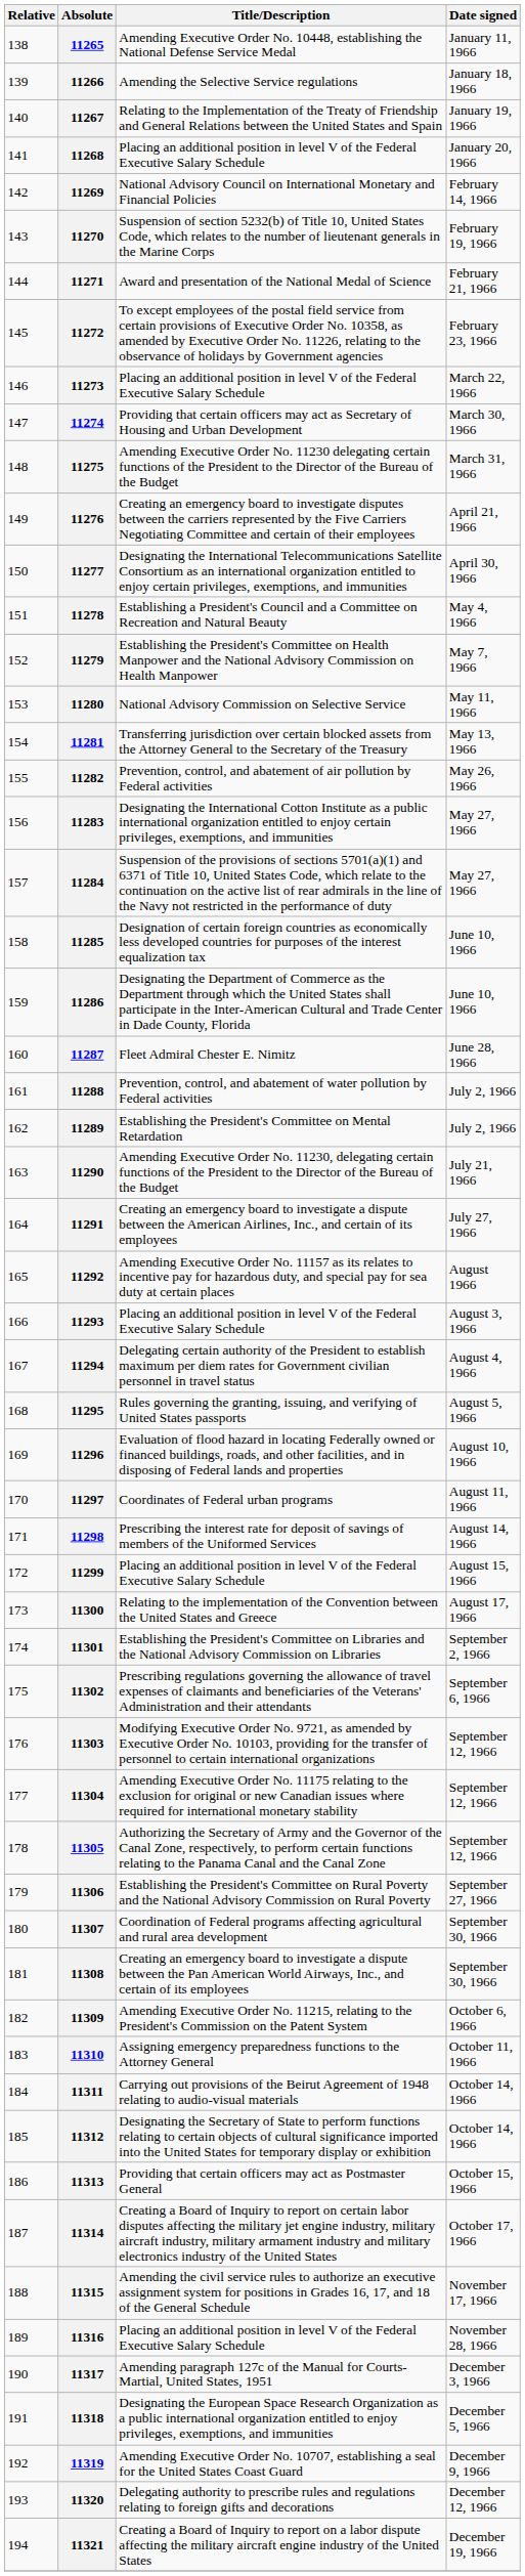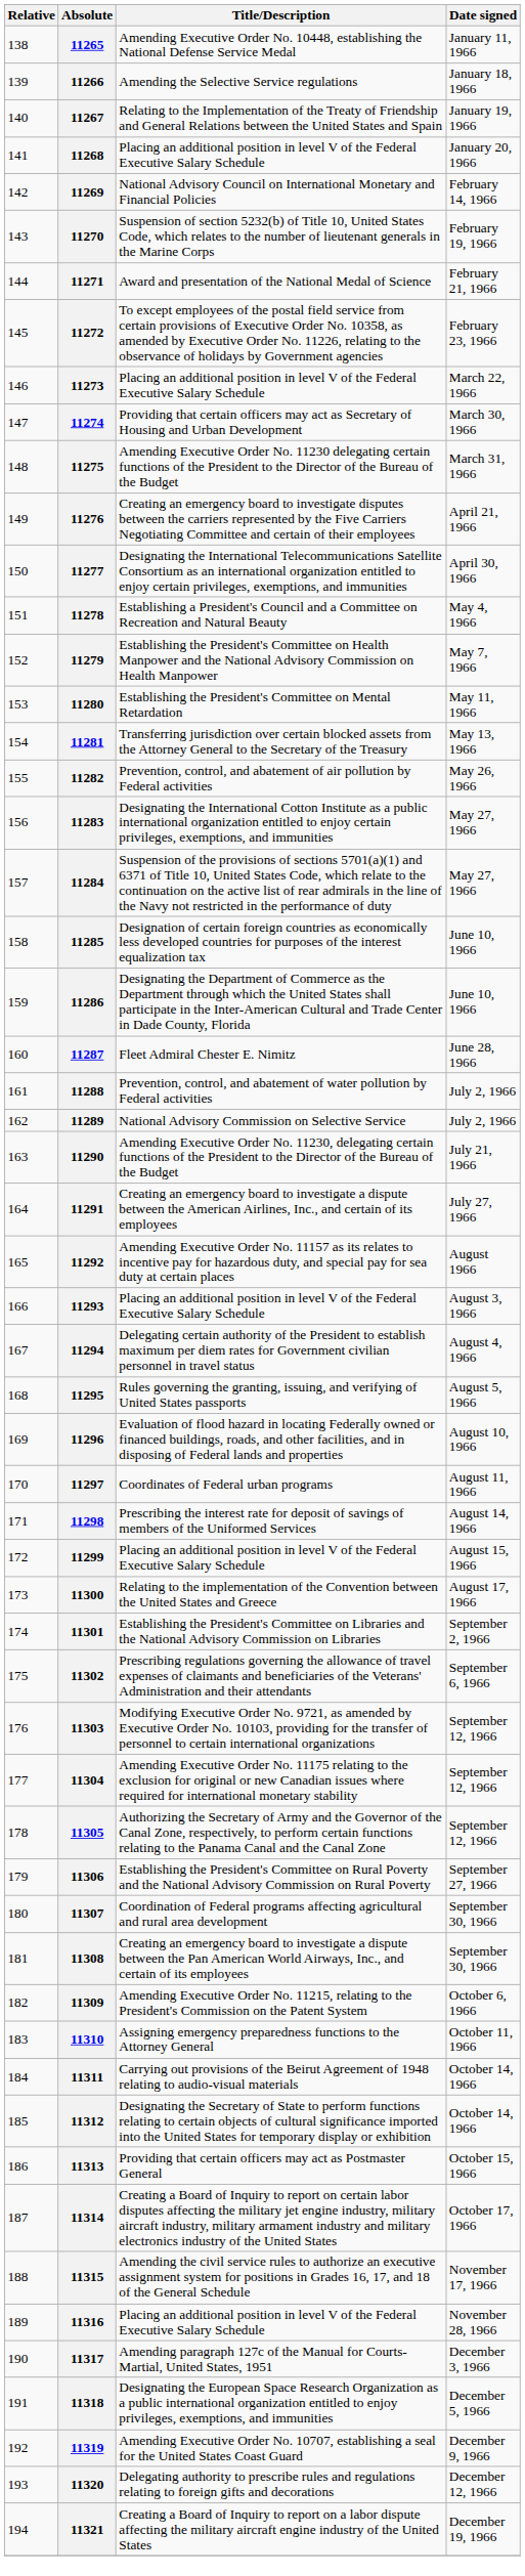11280 | Title/Description: National Advisory Commission on Selective Service -> Establishing the President's Committee on Mental Retardation
11289 | Title/Description: Establishing the President's Committee on Mental Retardation -> National Advisory Commission on Selective Service
